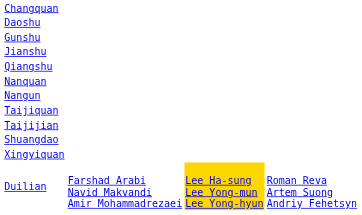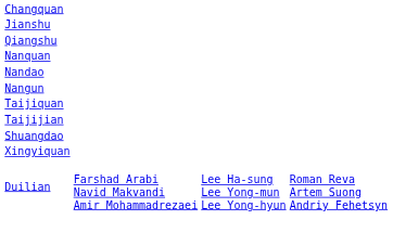- row: Daoshu
- row: Gunshu
+ row: Nandao
Duilian | column 3: gold background -> no background
